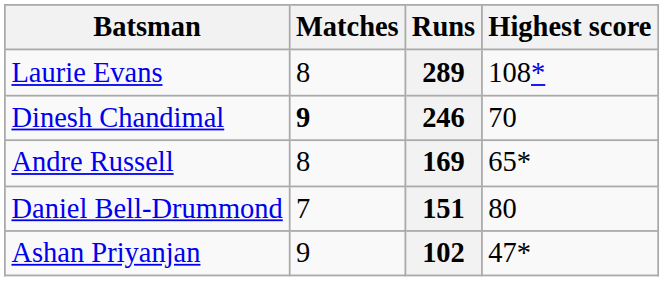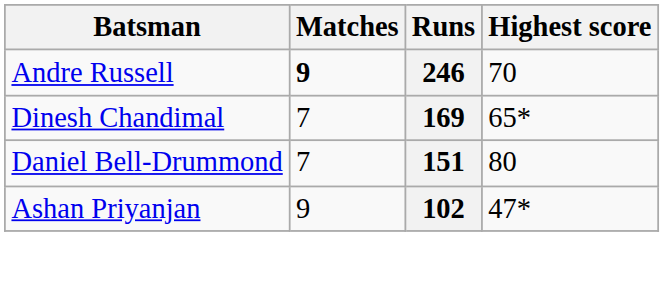- row: Laurie Evans | 8 | 289 | 108*
246 | Batsman: Dinesh Chandimal -> Andre Russell
169 | Batsman: Andre Russell -> Dinesh Chandimal
169 | Matches: 8 -> 7
